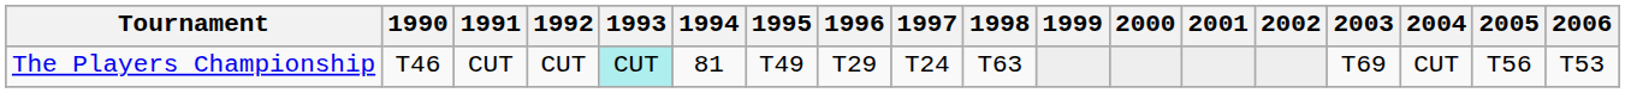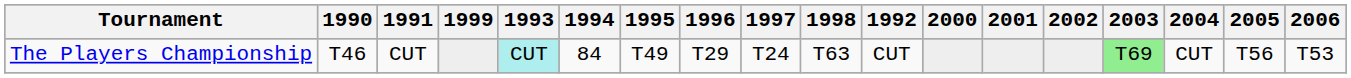columns swapped: 1992 <-> 1999
The Players Championship | 1994: 81 -> 84
The Players Championship | 2003: no background -> lightgreen background
